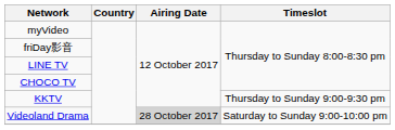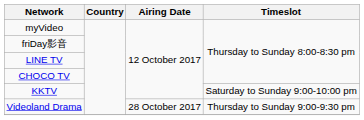KKTV | Timeslot: Thursday to Sunday 9:00-9:30 pm -> Saturday to Sunday 9:00-10:00 pm
Videoland Drama | Airing Date: lightgrey background -> no background
Videoland Drama | Timeslot: Saturday to Sunday 9:00-10:00 pm -> Thursday to Sunday 9:00-9:30 pm
